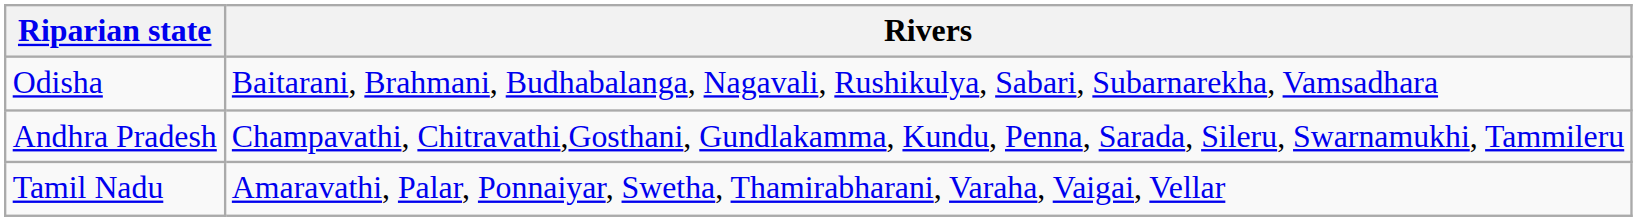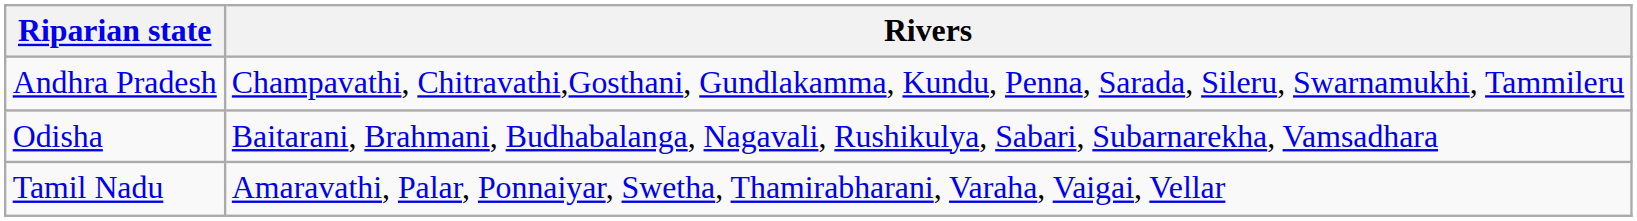rows swapped: Odisha <-> Andhra Pradesh
